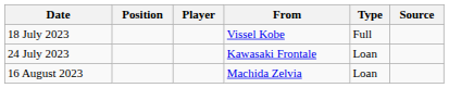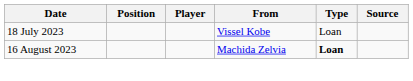18 July 2023 | Type: Full -> Loan
- row: 24 July 2023 | Kawasaki Frontale | Loan
16 August 2023 | Type: normal -> bold
